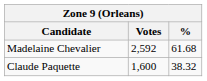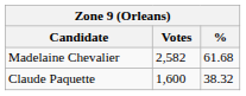Madelaine Chevalier | Votes: 2,592 -> 2,582
